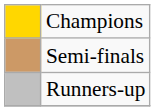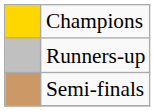rows swapped: Runners-up <-> Semi-finals
